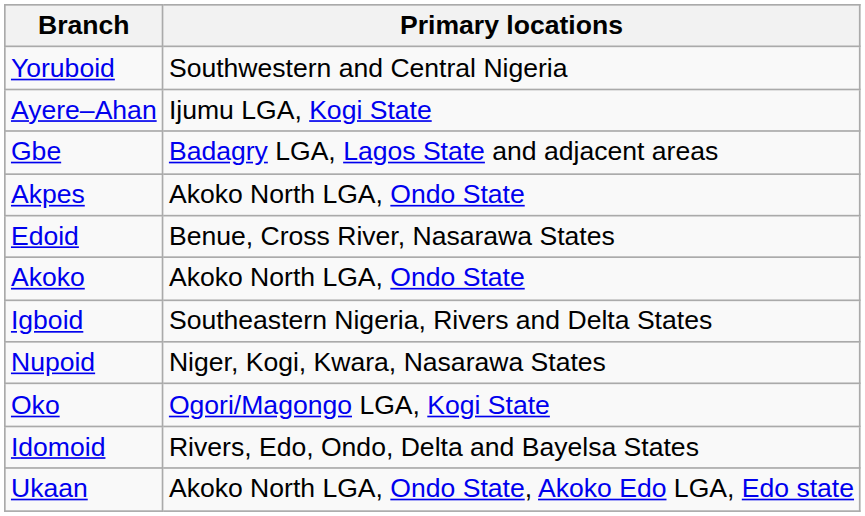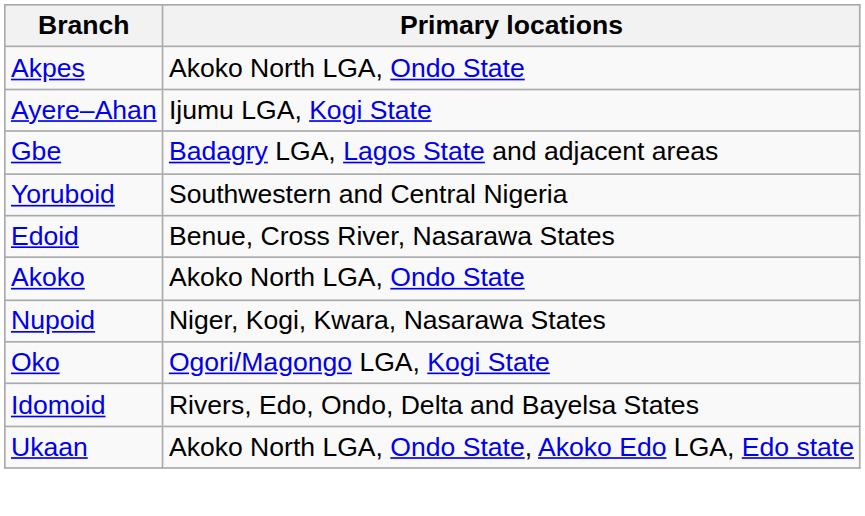rows swapped: Akpes <-> Yoruboid
- row: Igboid | Southeastern Nigeria, Rivers and Delta States
